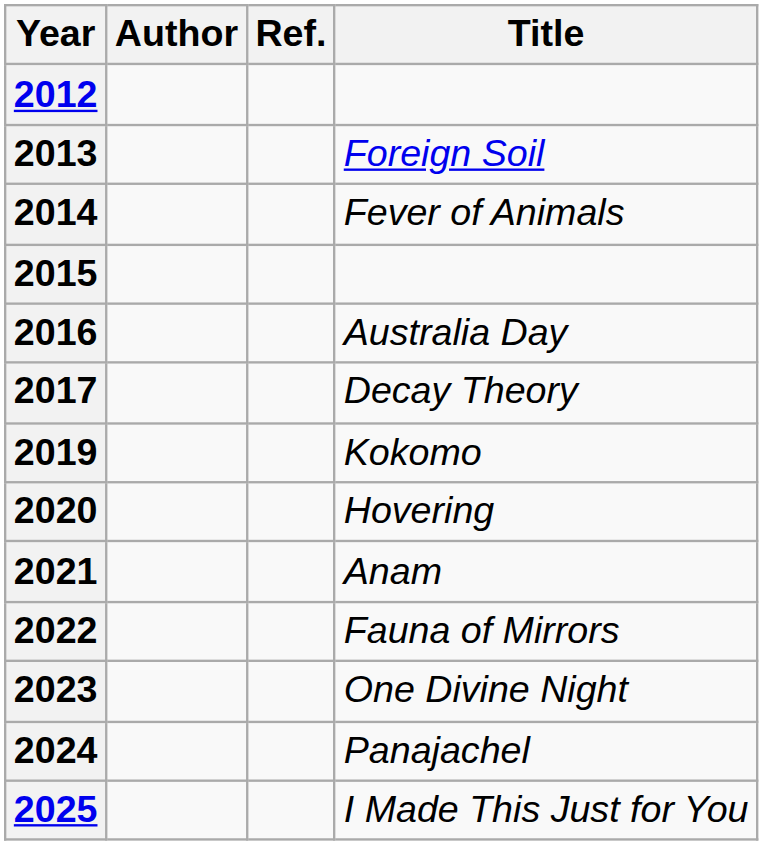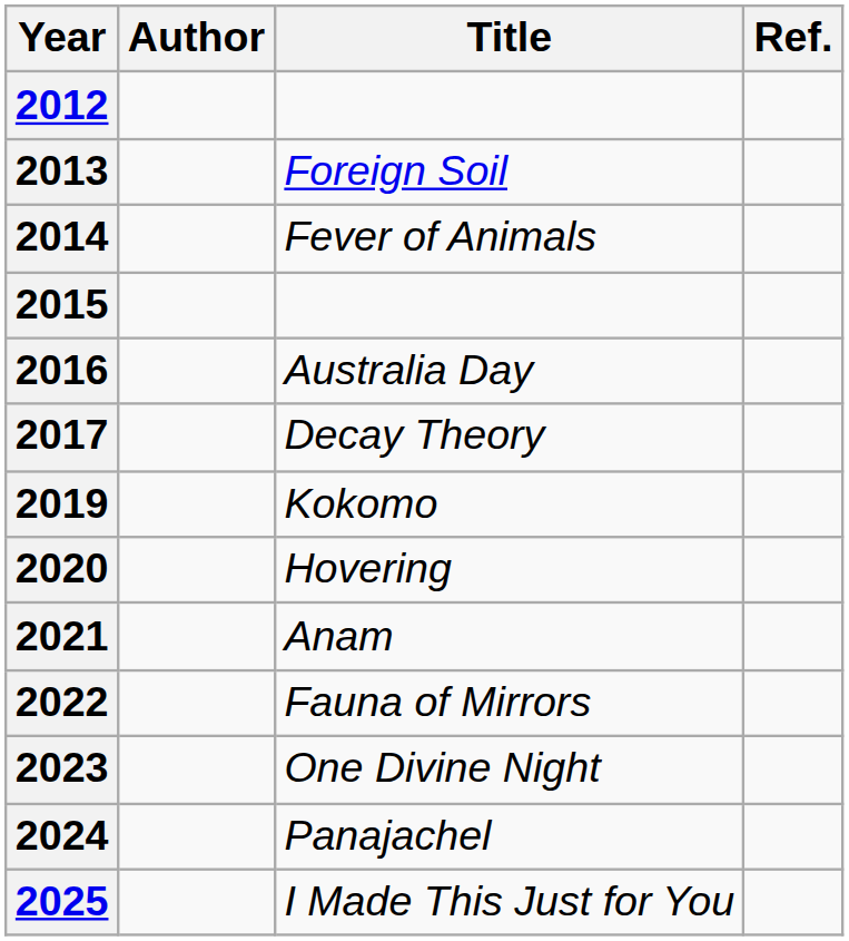columns swapped: Title <-> Ref.
